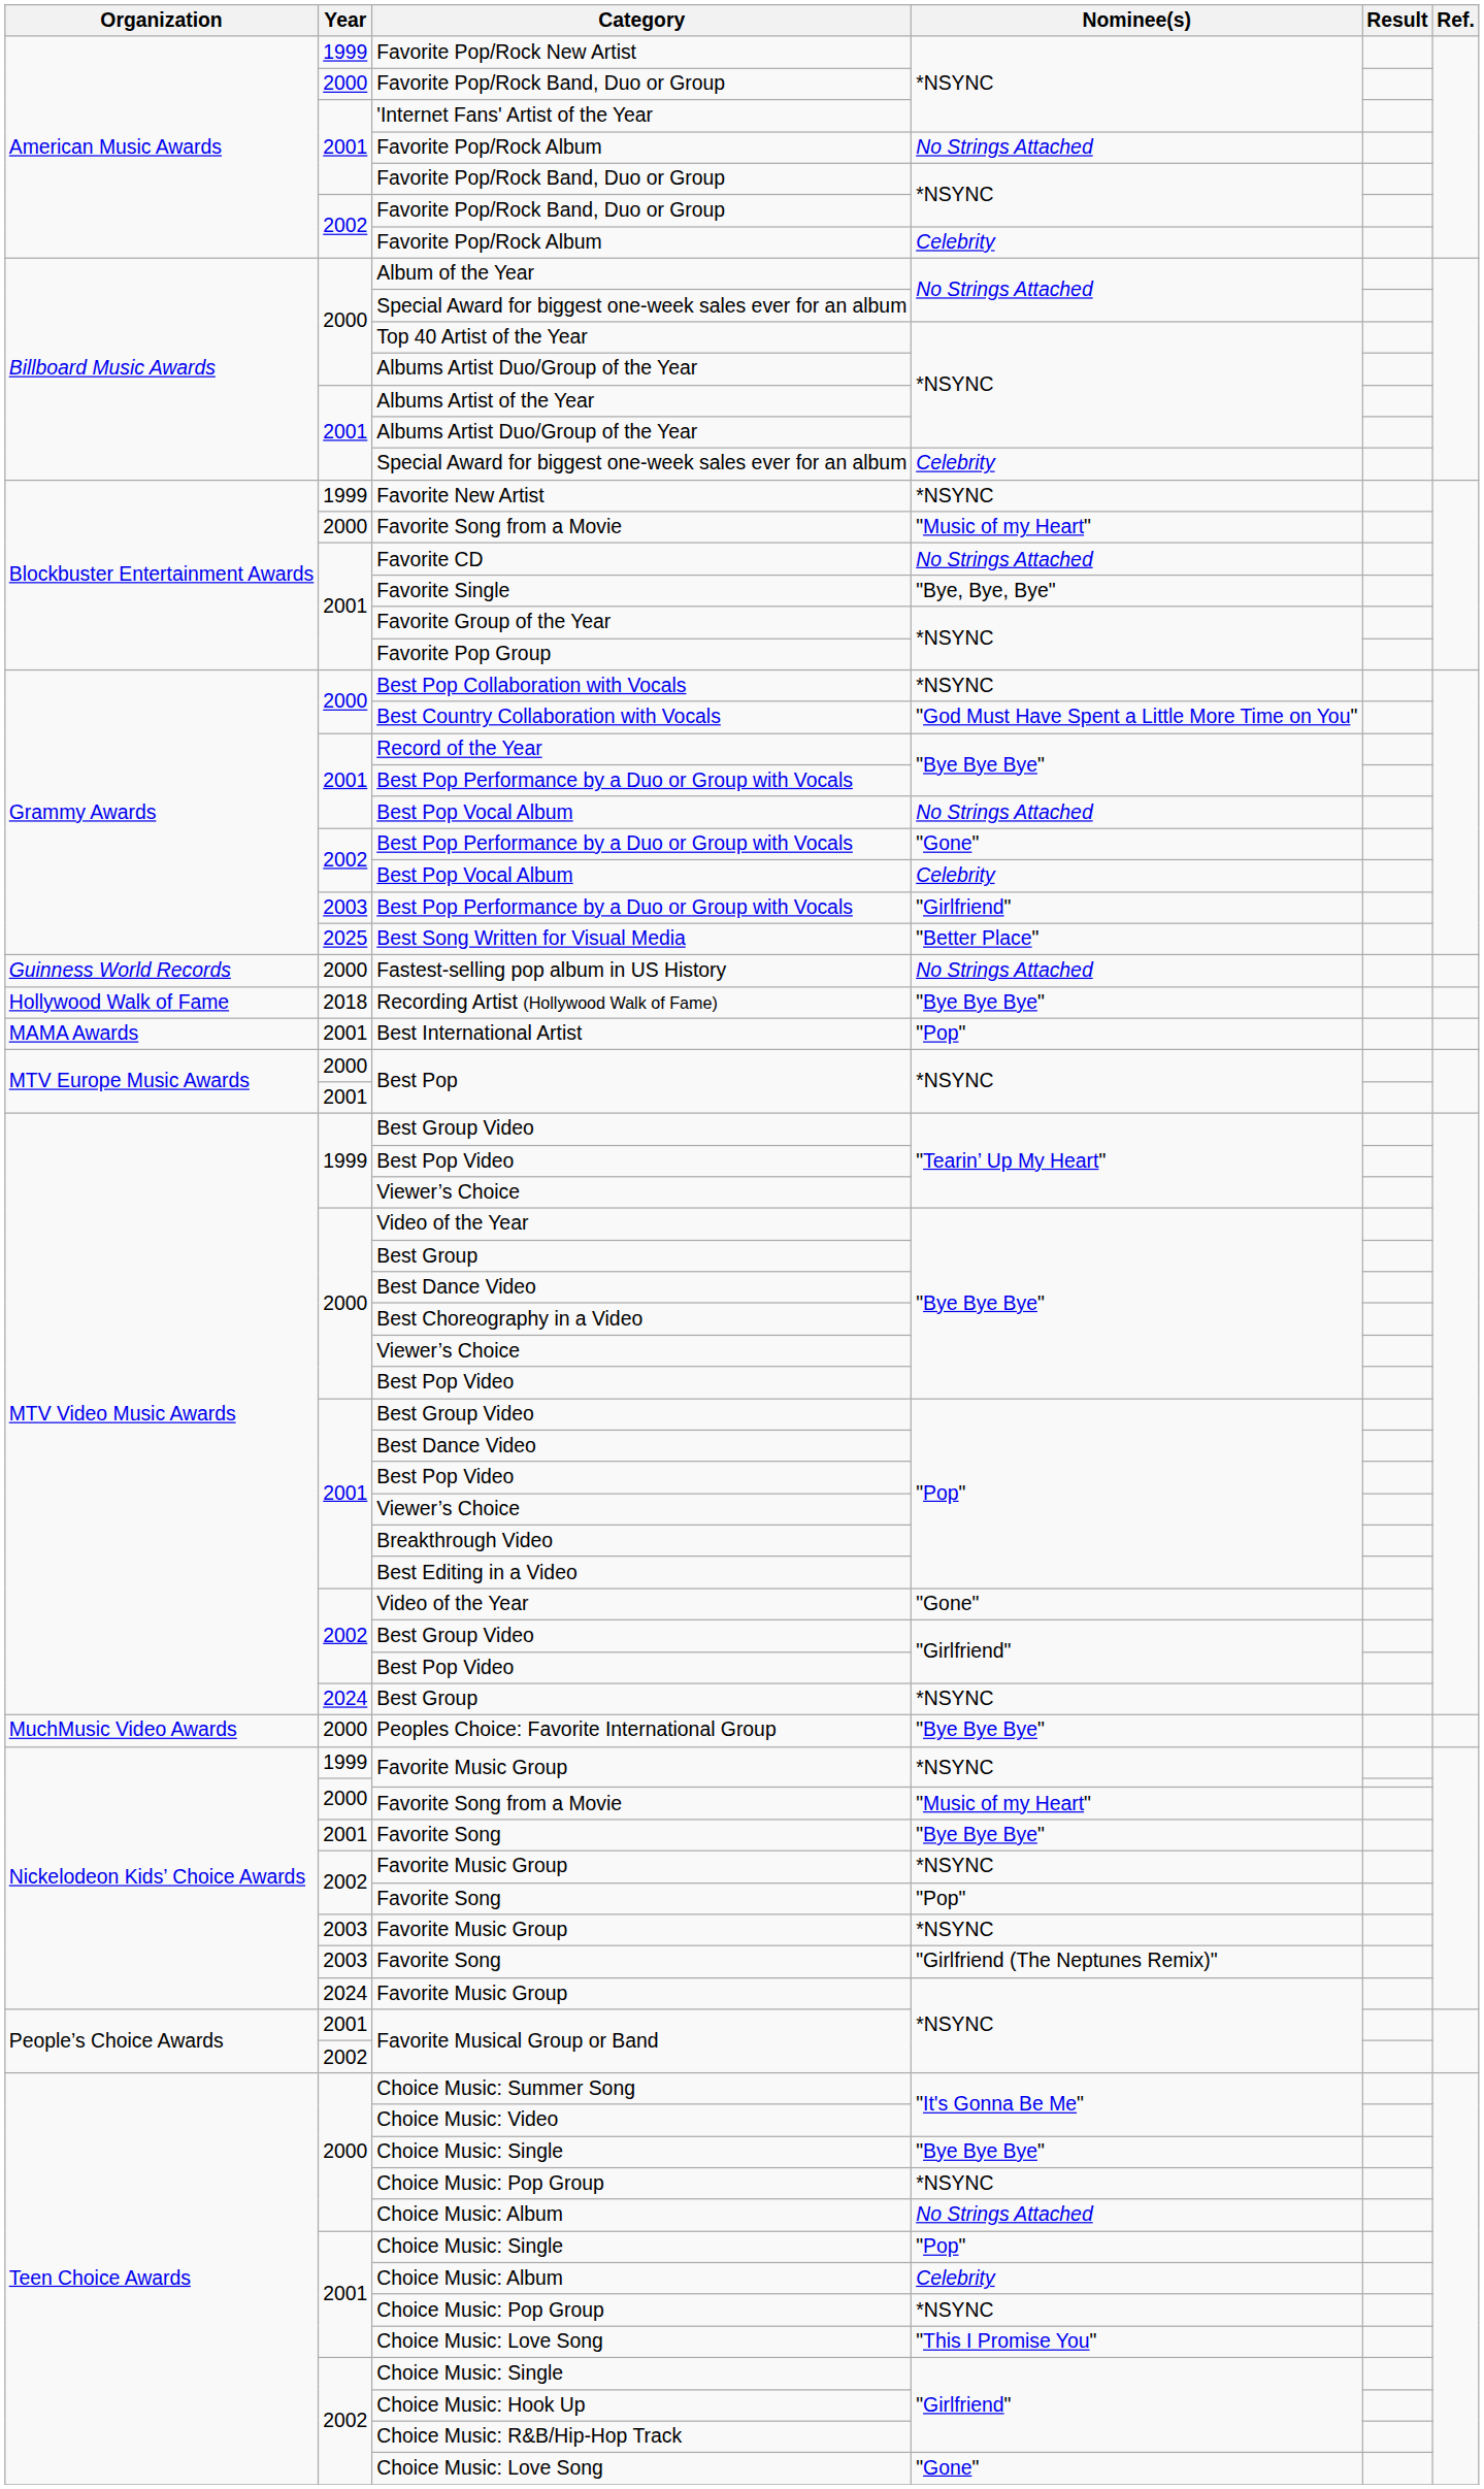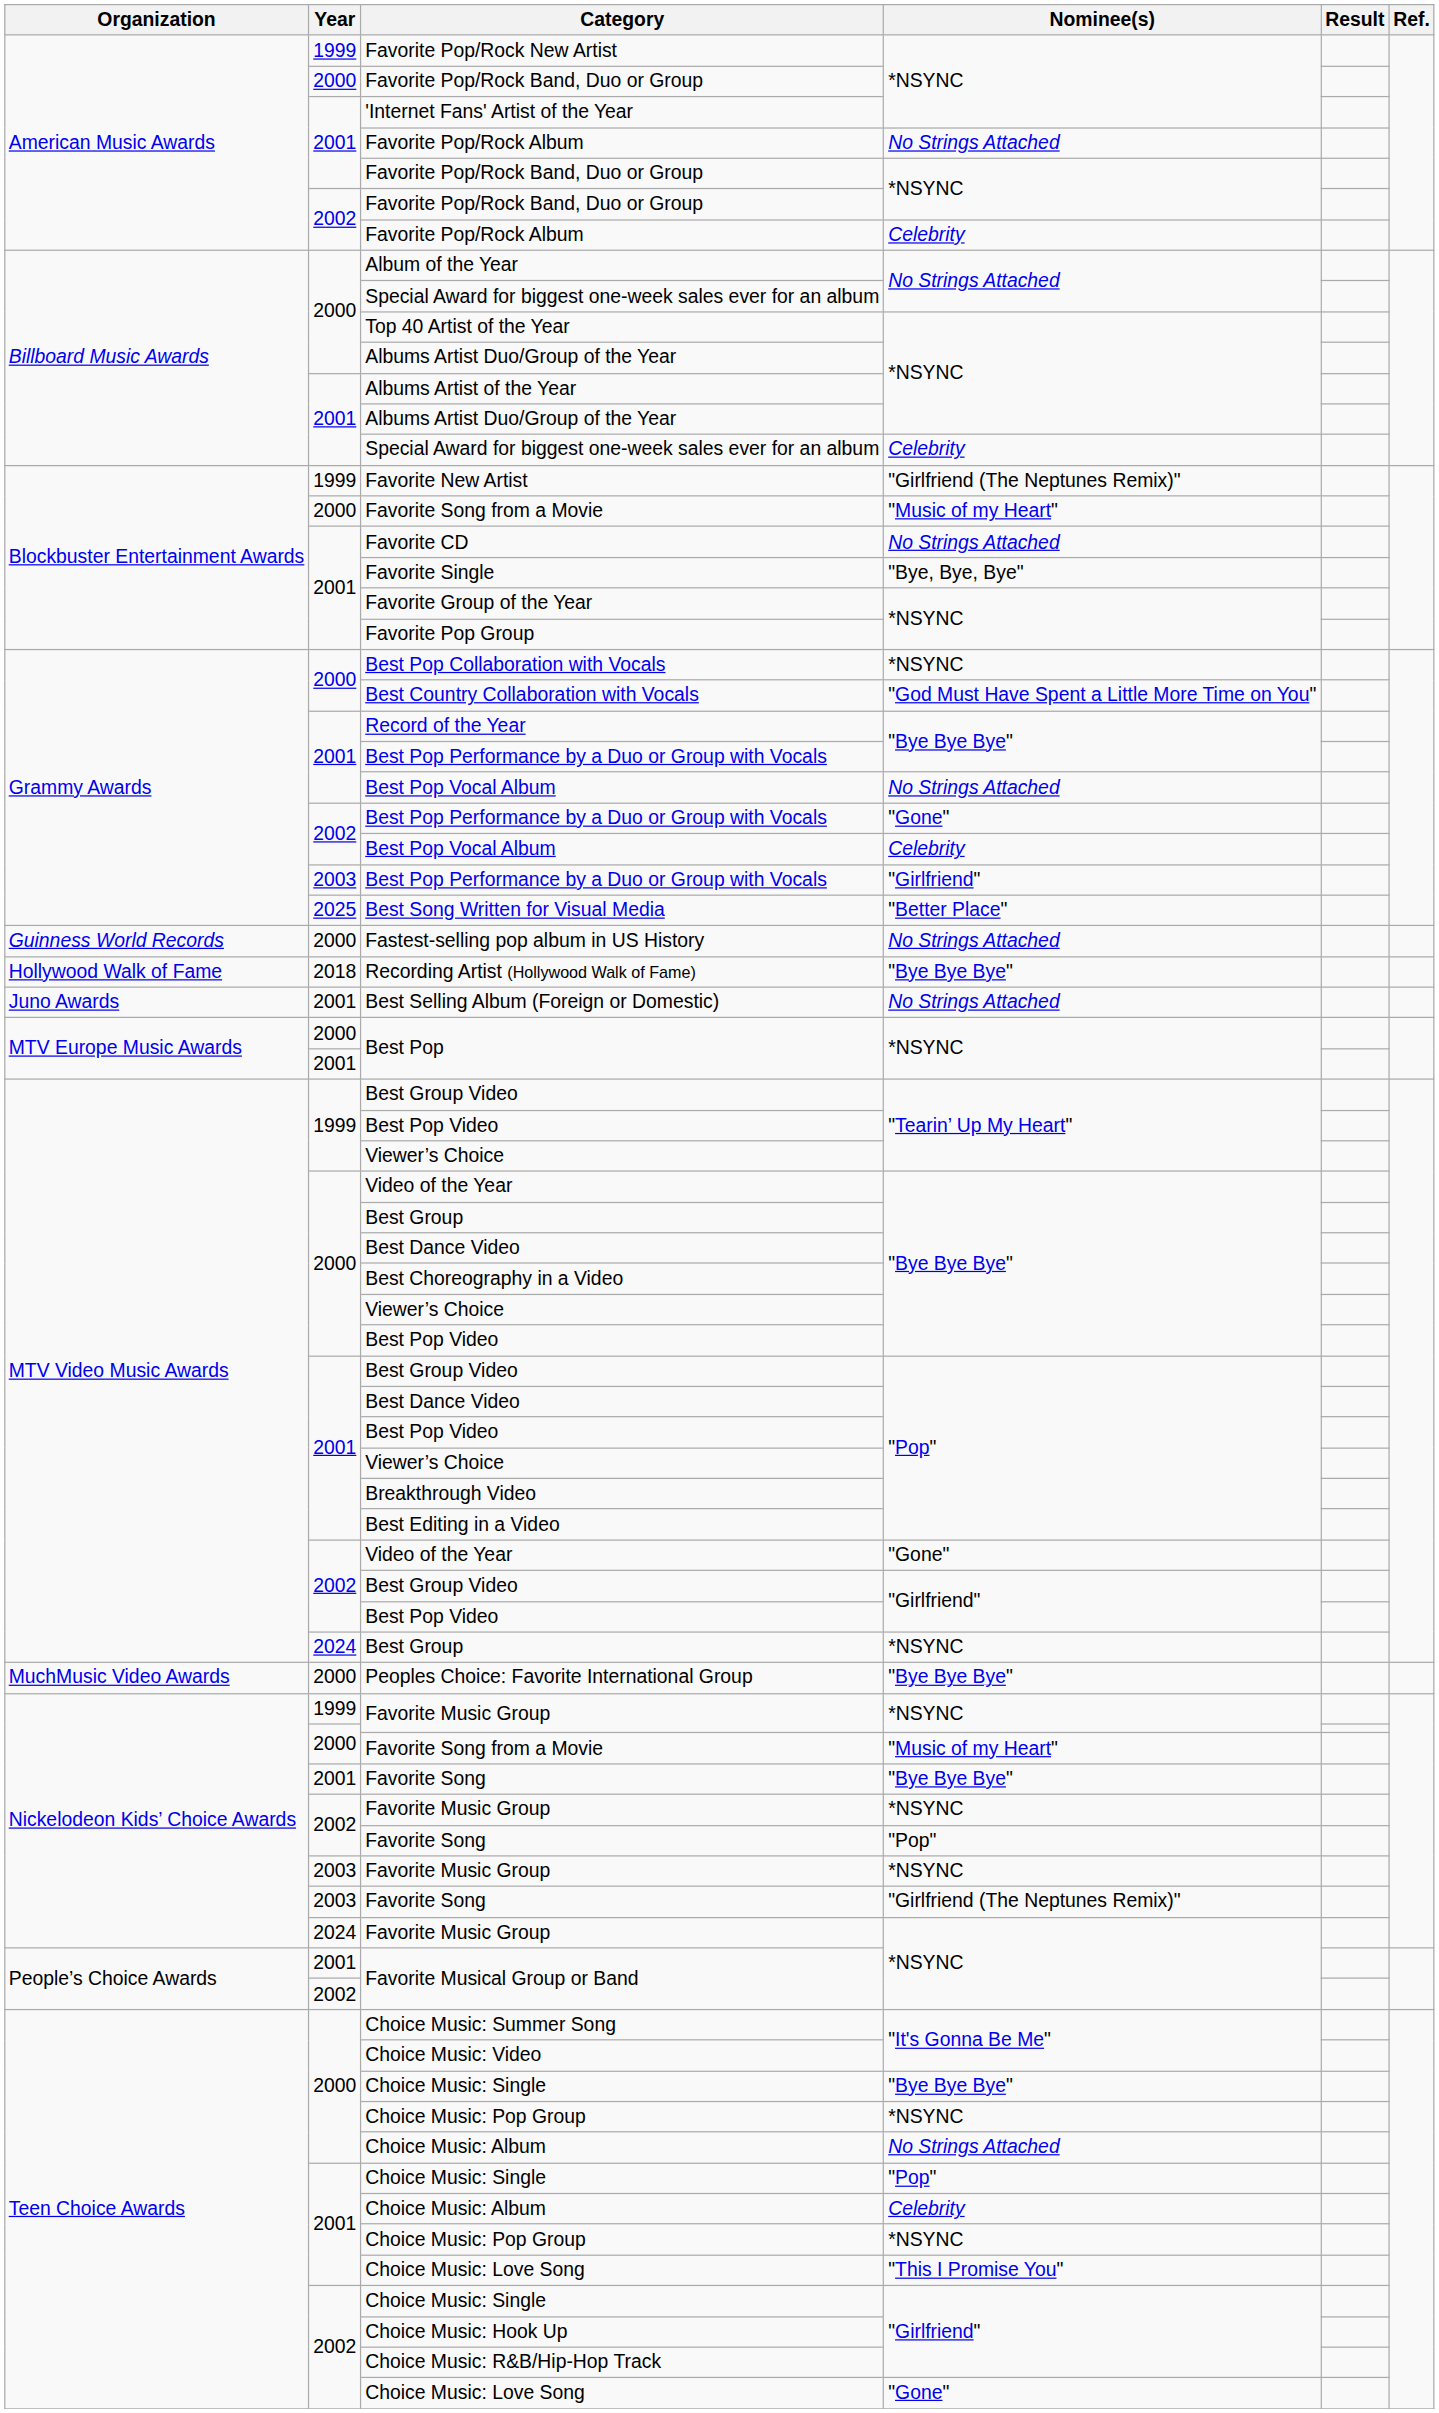Favorite New Artist | Nominee(s): *NSYNC -> "Girlfriend (The Neptunes Remix)"
+ row: Juno Awards | 2001 | Best Selling Album (Foreign or Domestic) | No Strings Attached
- row: MAMA Awards | 2001 | Best International Artist | "Pop"
